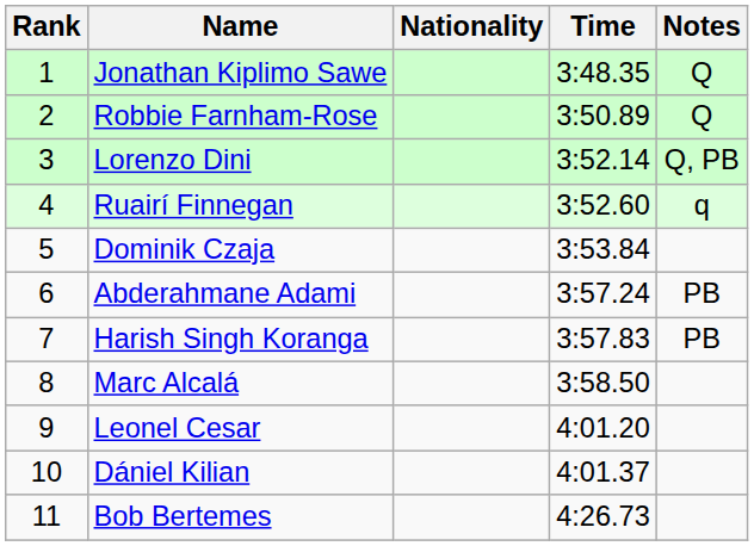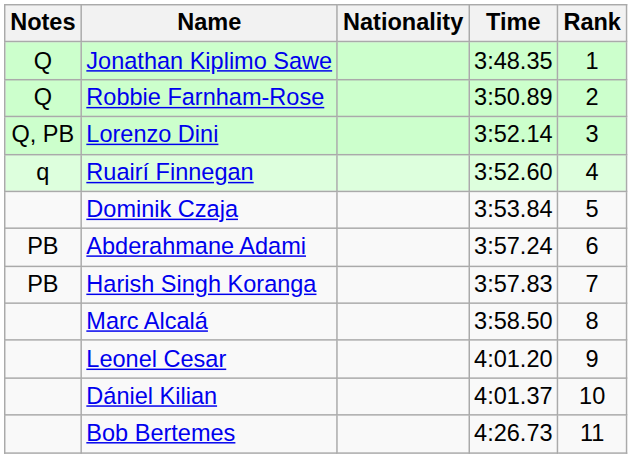columns swapped: Rank <-> Notes
